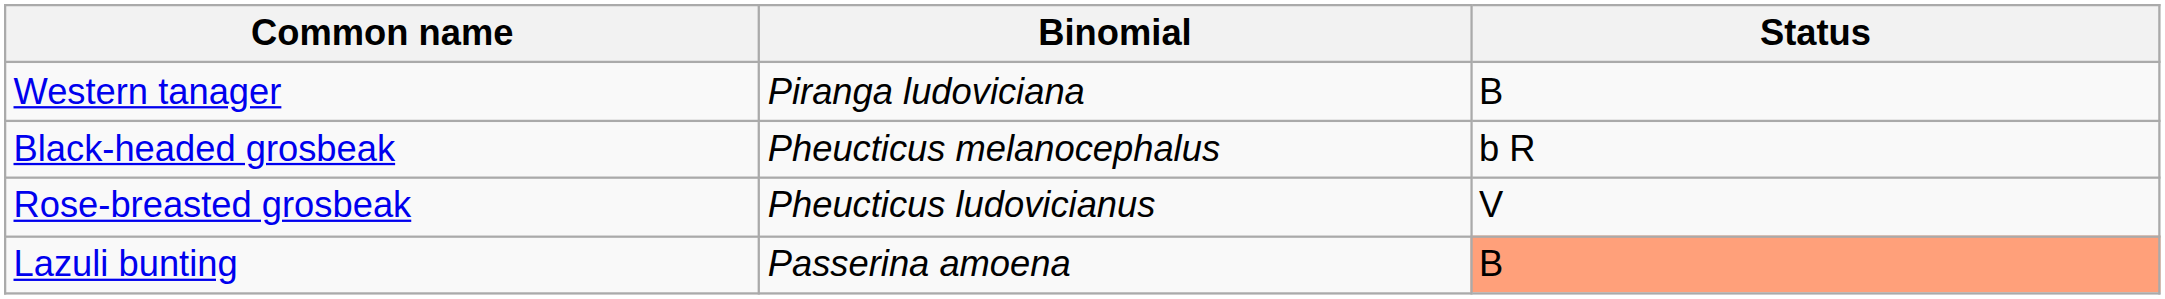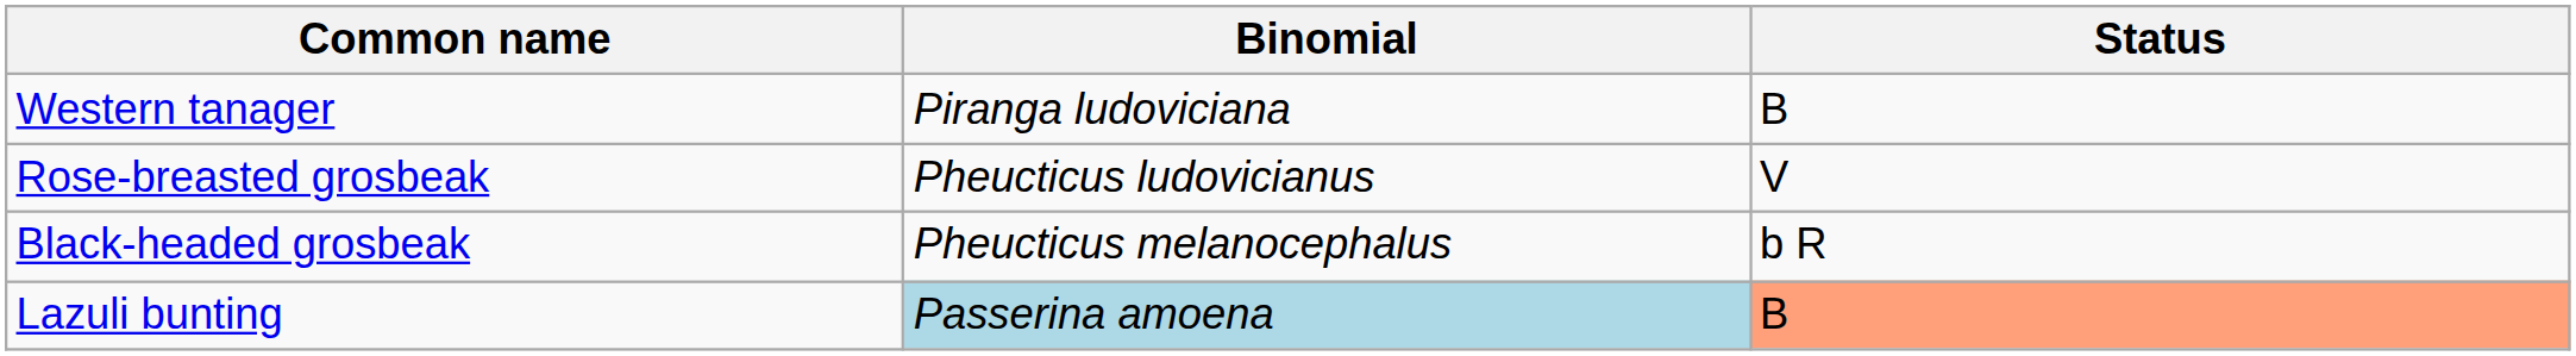rows swapped: Rose-breasted grosbeak <-> Black-headed grosbeak
Lazuli bunting | Binomial: no background -> lightblue background
